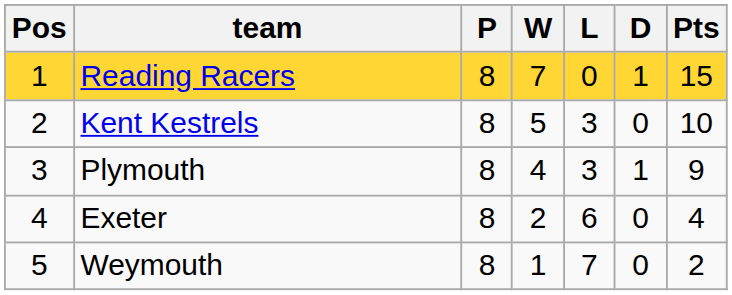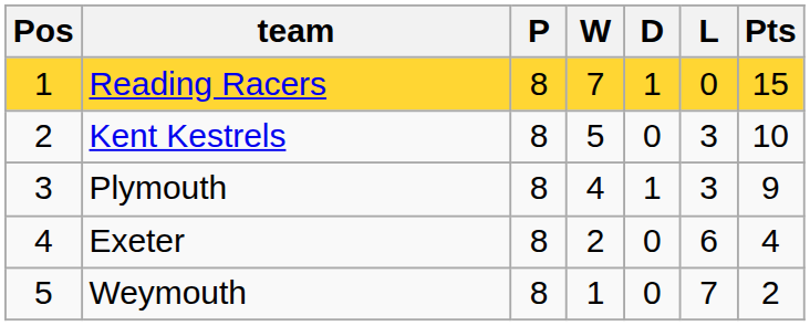columns swapped: D <-> L
